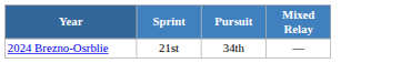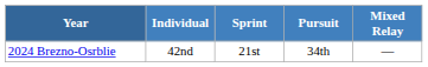+ column: Individual | 42nd
